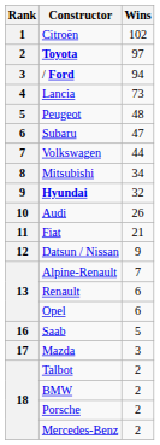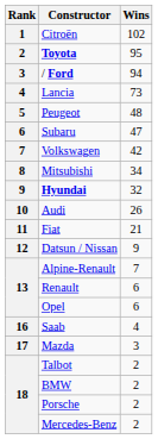Toyota | Wins: 97 -> 95
Volkswagen | Wins: 44 -> 42
Saab | Wins: 5 -> 4
